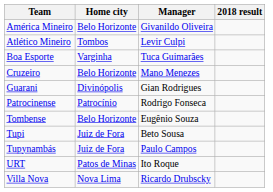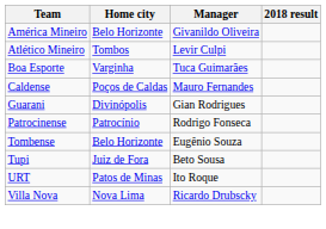+ row: Caldense | Poços de Caldas | Mauro Fernandes
- row: Cruzeiro | Belo Horizonte | Mano Menezes
- row: Tupynambás | Juiz de Fora | Paulo Campos
